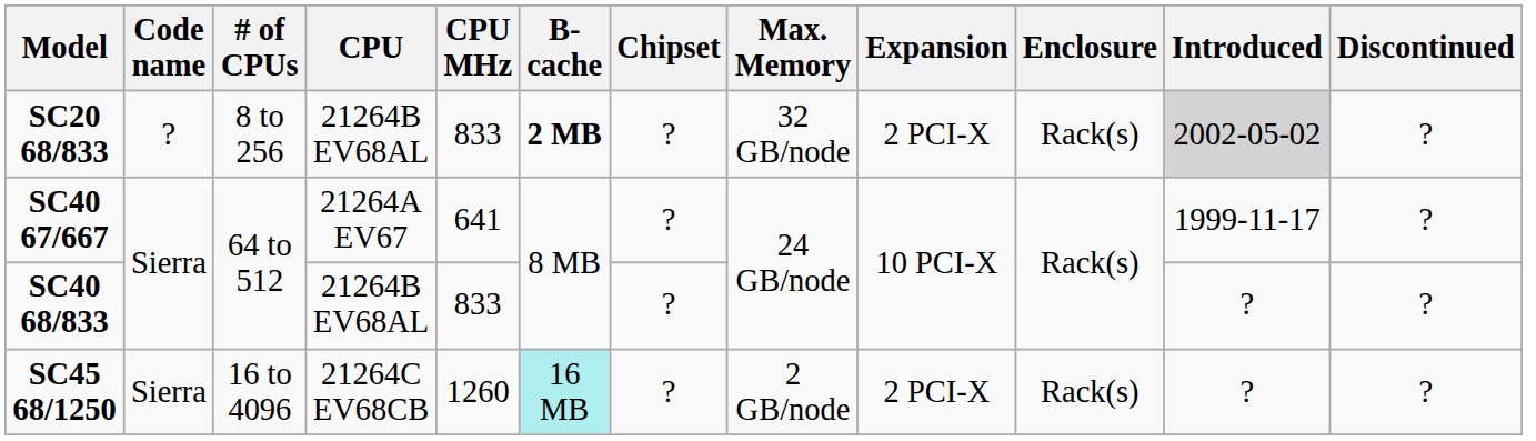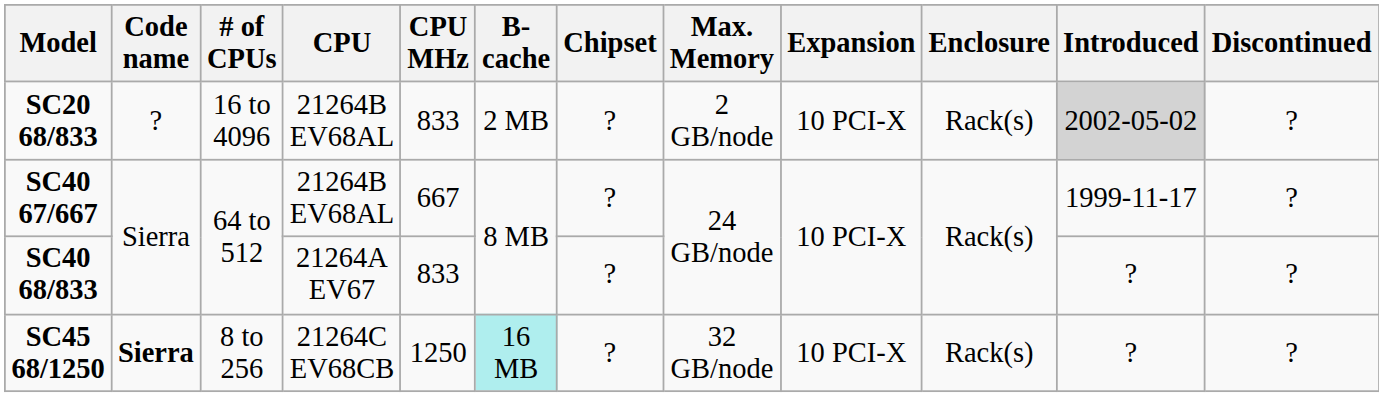SC20 68/833 | # of CPUs: 8 to 256 -> 16 to 4096
SC20 68/833 | B-cache: bold -> normal
SC20 68/833 | Max. Memory: 32 GB/node -> 2 GB/node
SC20 68/833 | Expansion: 2 PCI-X -> 10 PCI-X
SC40 67/667 | CPU: 21264A EV67 -> 21264B EV68AL
SC40 67/667 | CPU MHz: 641 -> 667
SC40 68/833 | CPU: 21264B EV68AL -> 21264A EV67
SC45 68/1250 | Code name: normal -> bold
SC45 68/1250 | # of CPUs: 16 to 4096 -> 8 to 256
SC45 68/1250 | CPU MHz: 1260 -> 1250
SC45 68/1250 | Max. Memory: 2 GB/node -> 32 GB/node
SC45 68/1250 | Expansion: 2 PCI-X -> 10 PCI-X
